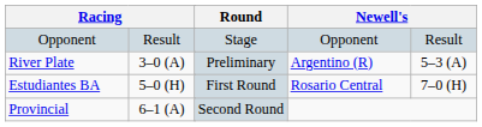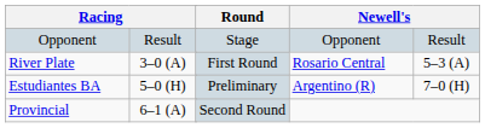River Plate | Round: Preliminary -> First Round
River Plate | column 5: Argentino (R) -> Rosario Central
Estudiantes BA | Round: First Round -> Preliminary
Estudiantes BA | column 5: Rosario Central -> Argentino (R)
